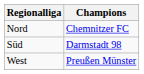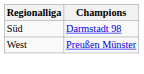- row: Nord | Chemnitzer FC
